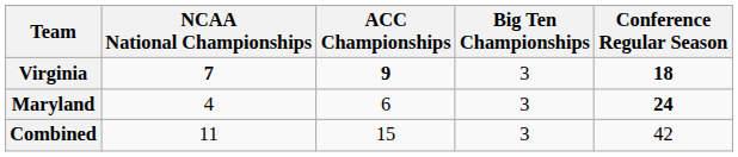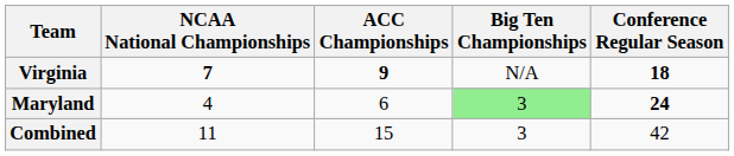Virginia | Big Ten Championships: 3 -> N/A
Maryland | Big Ten Championships: no background -> lightgreen background
